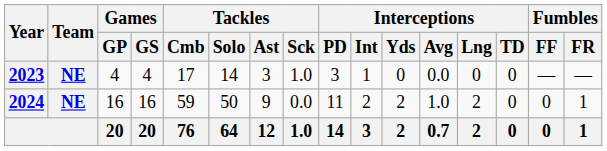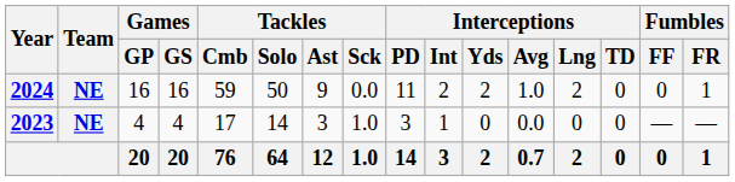rows swapped: 2023 <-> 2024
